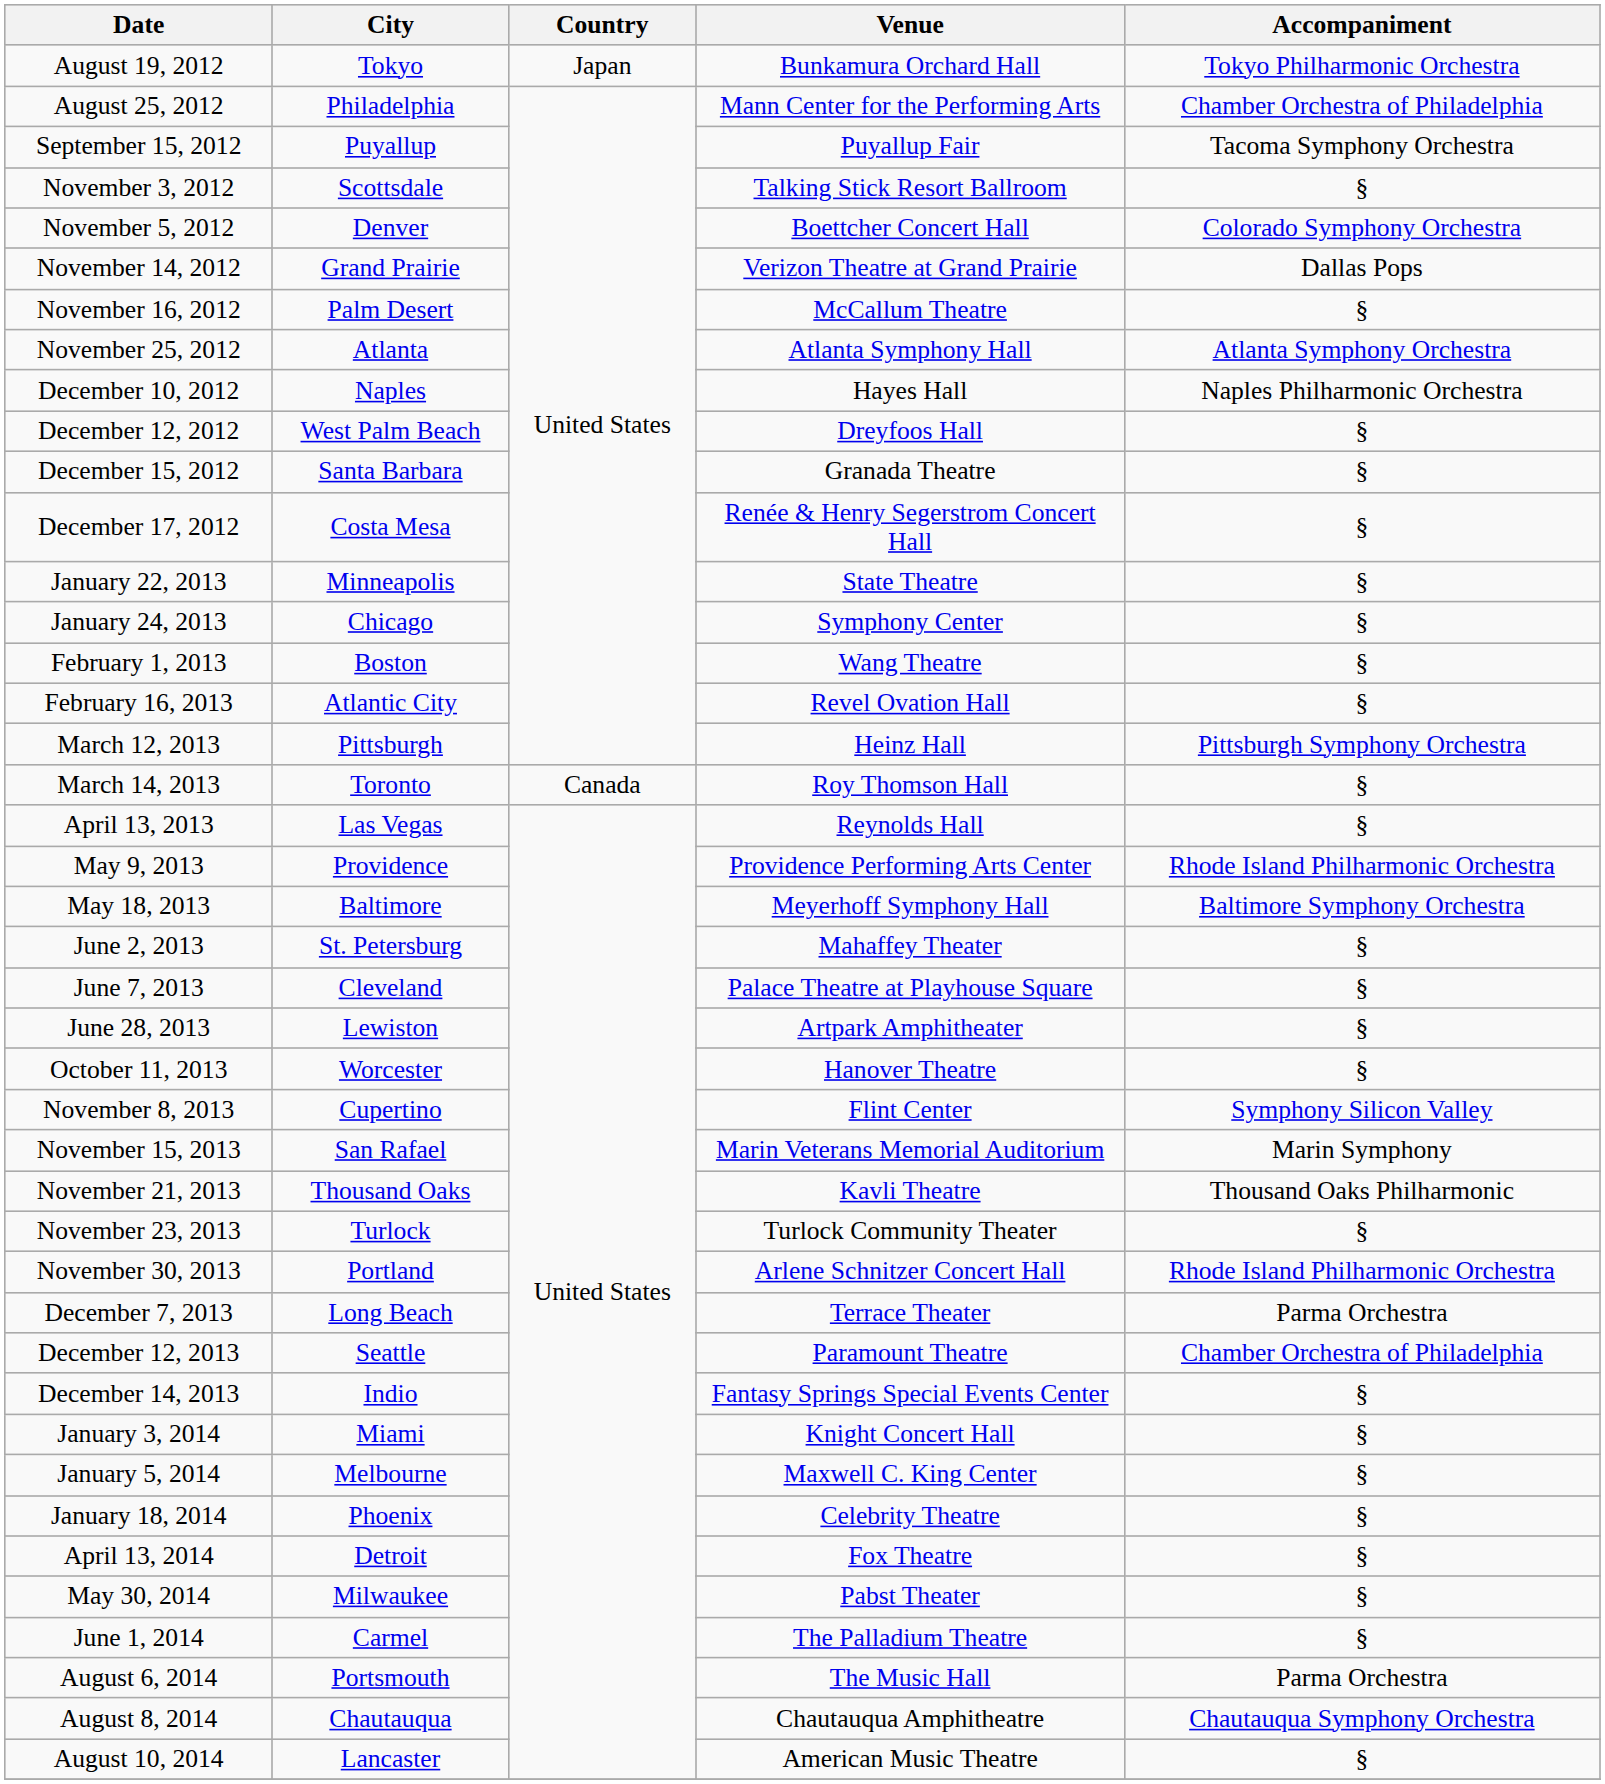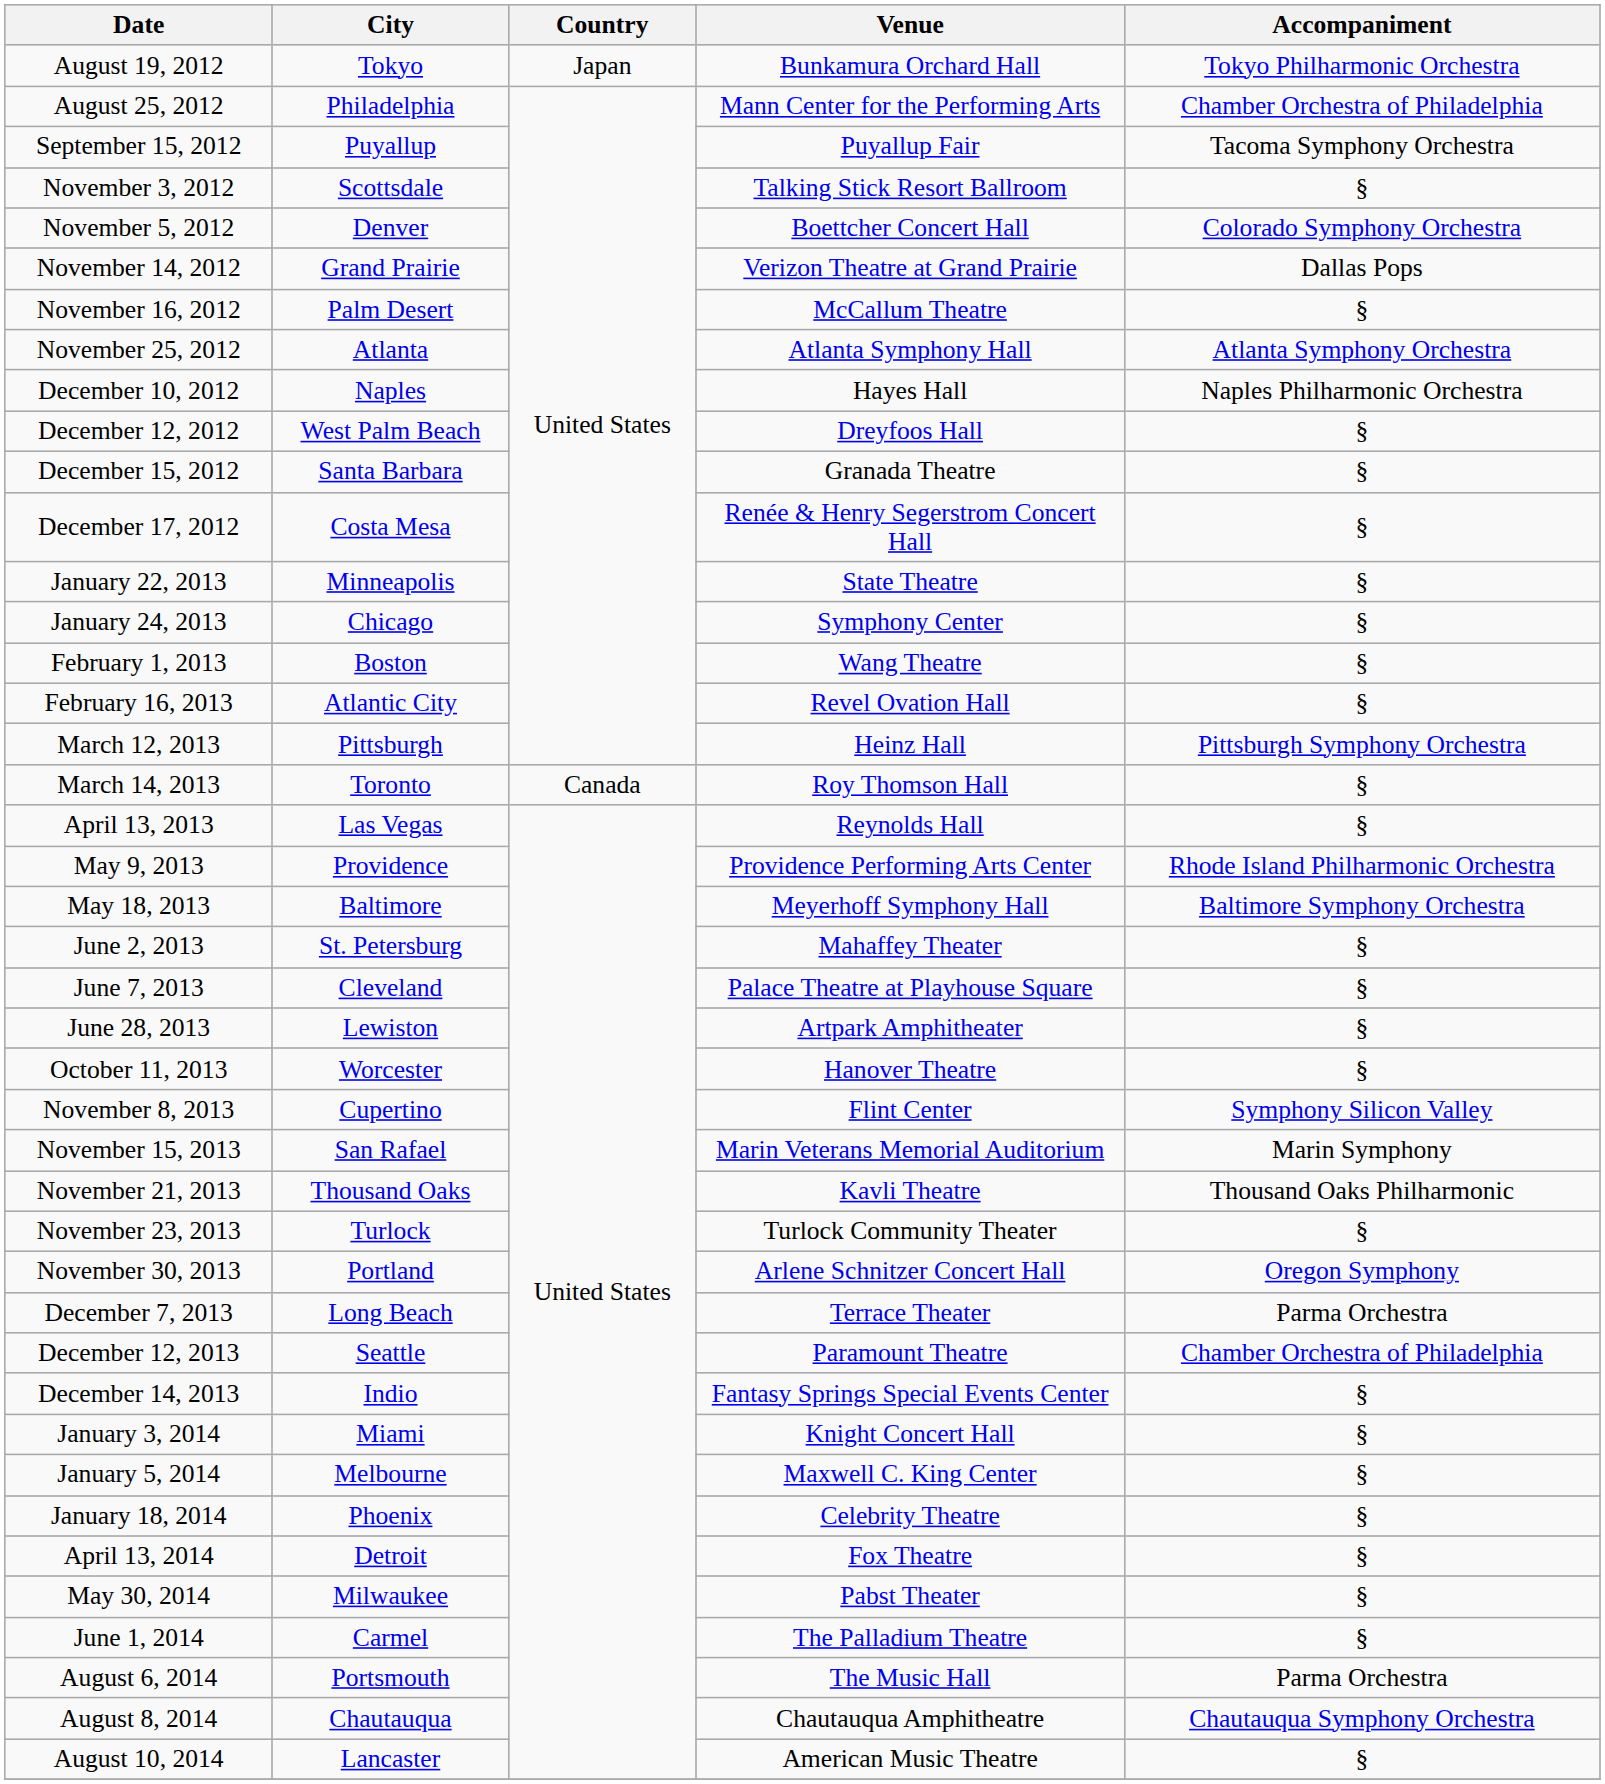November 30, 2013 | Accompaniment: Rhode Island Philharmonic Orchestra -> Oregon Symphony
